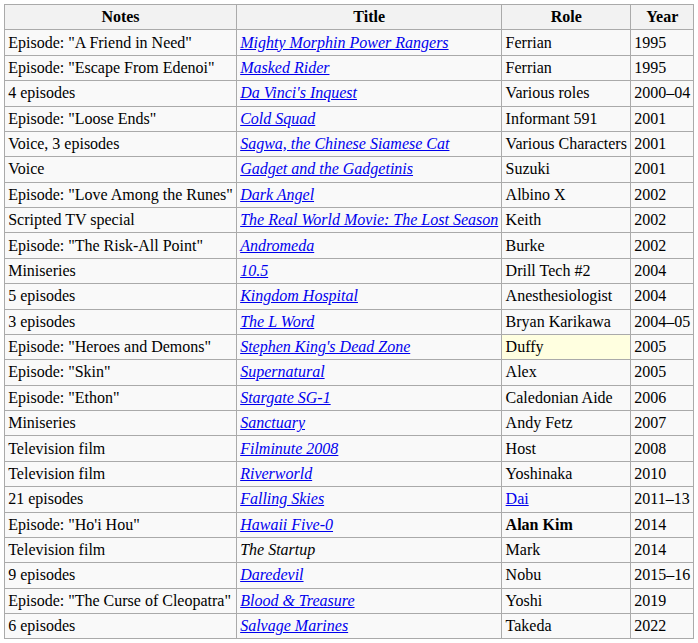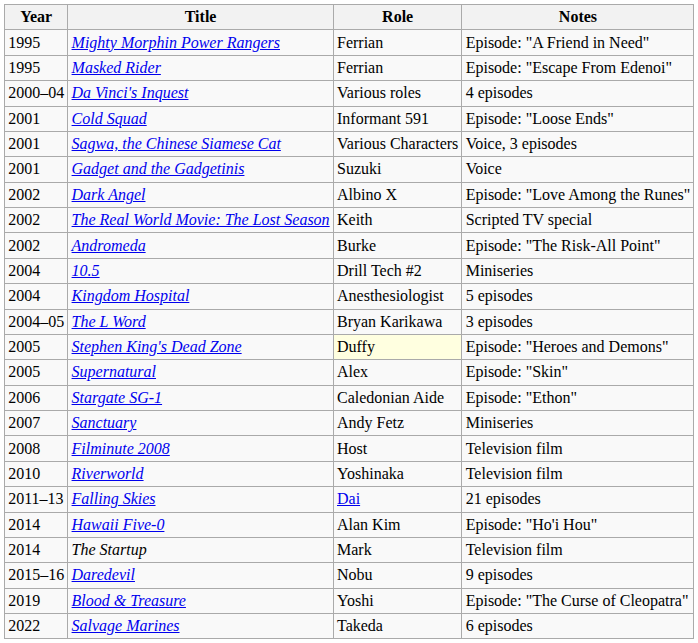columns swapped: Year <-> Notes
Hawaii Five-0 | Role: bold -> normal
